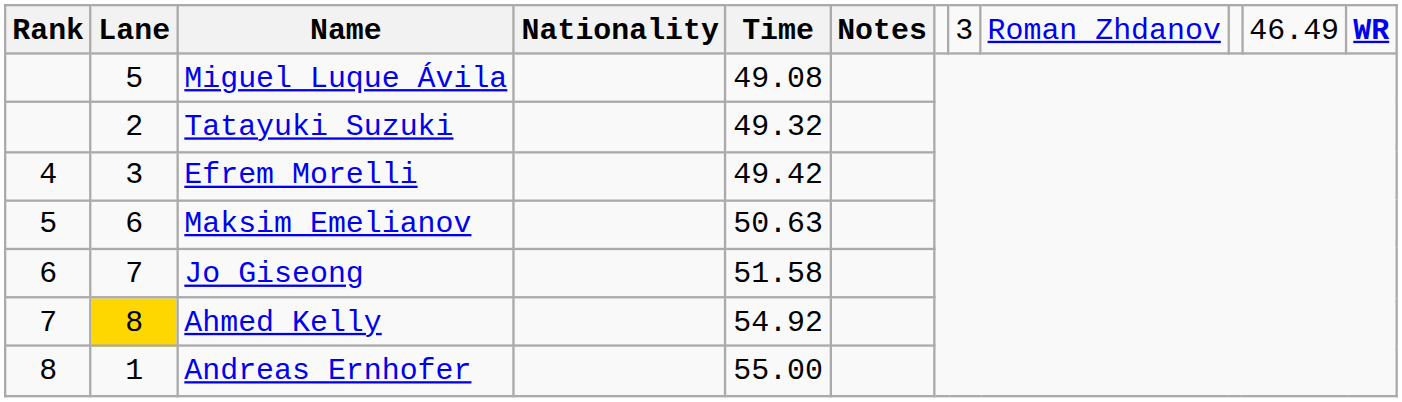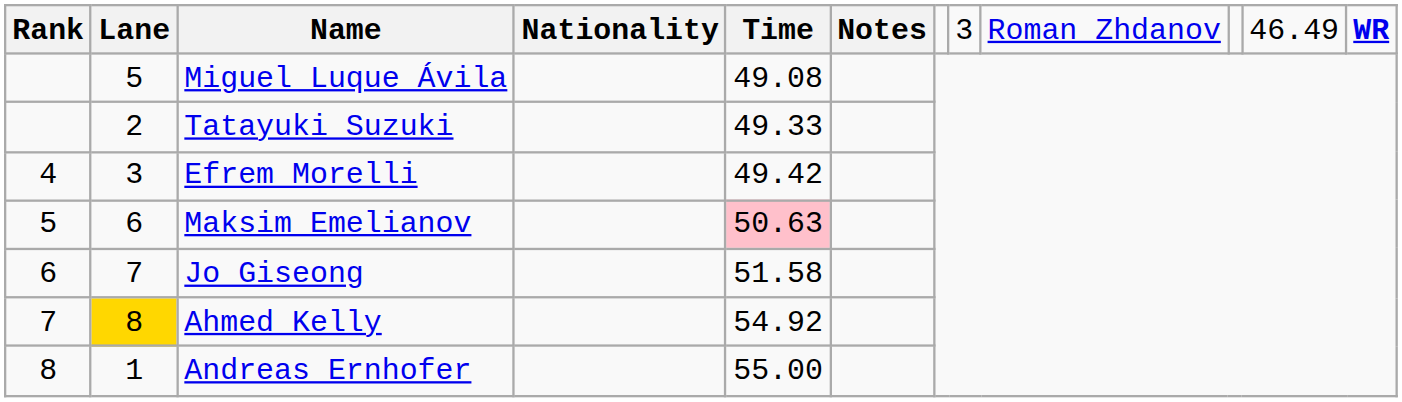Tatayuki Suzuki | column 5: 49.32 -> 49.33
Maksim Emelianov | column 5: no background -> pink background
